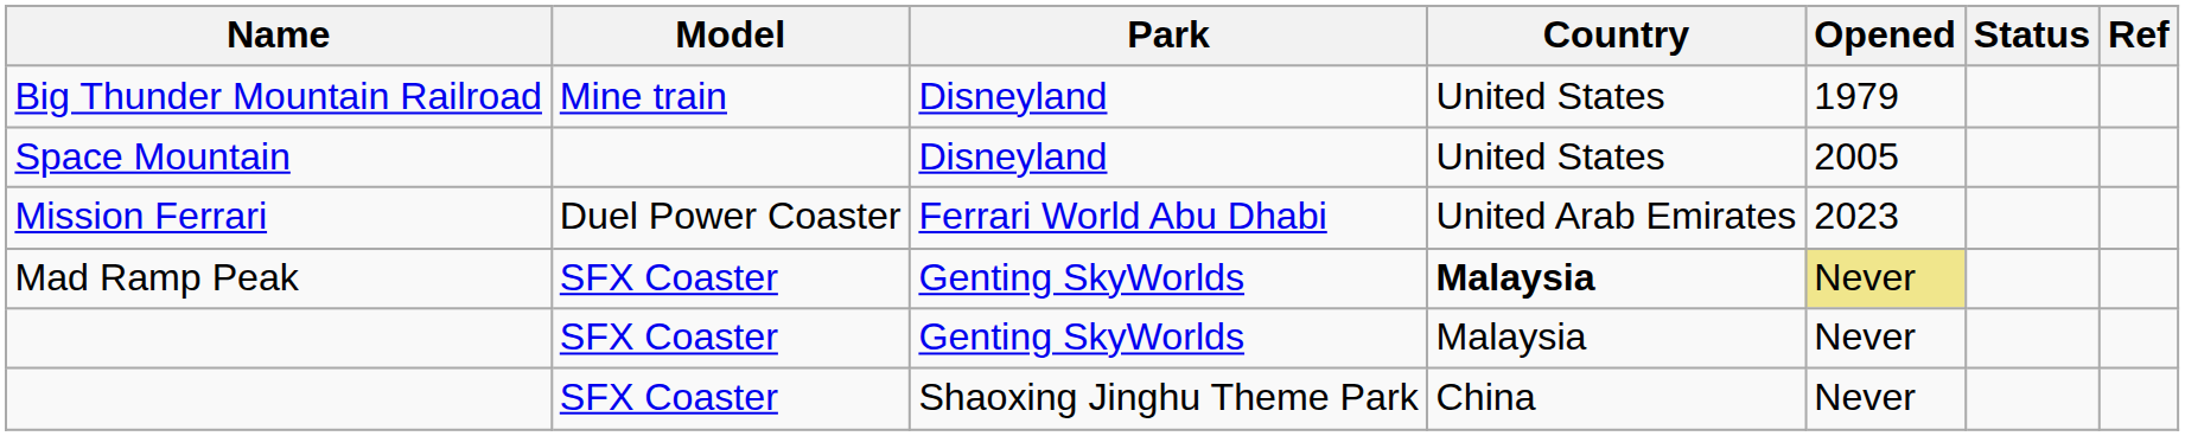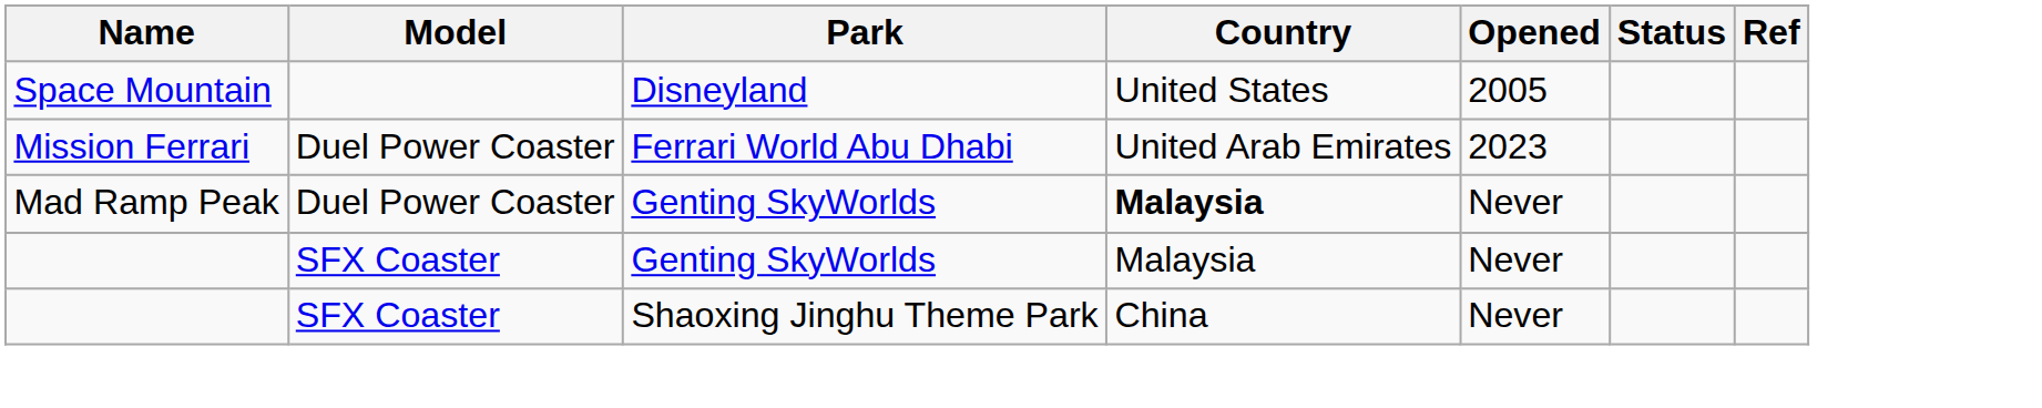- row: Big Thunder Mountain Railroad | Mine train | Disneyland | United States | 1979
Mad Ramp Peak | Model: SFX Coaster -> Duel Power Coaster
Mad Ramp Peak | Opened: khaki background -> no background
